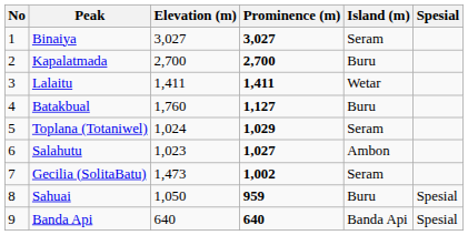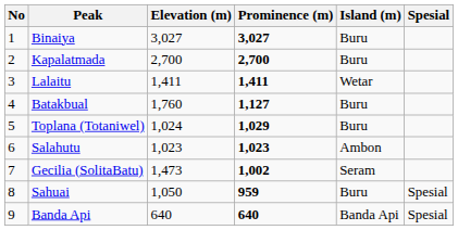Binaiya | Island (m): Seram -> Buru
Toplana (Totaniwel) | Island (m): Seram -> Buru
Salahutu | Prominence (m): 1,027 -> 1,023
